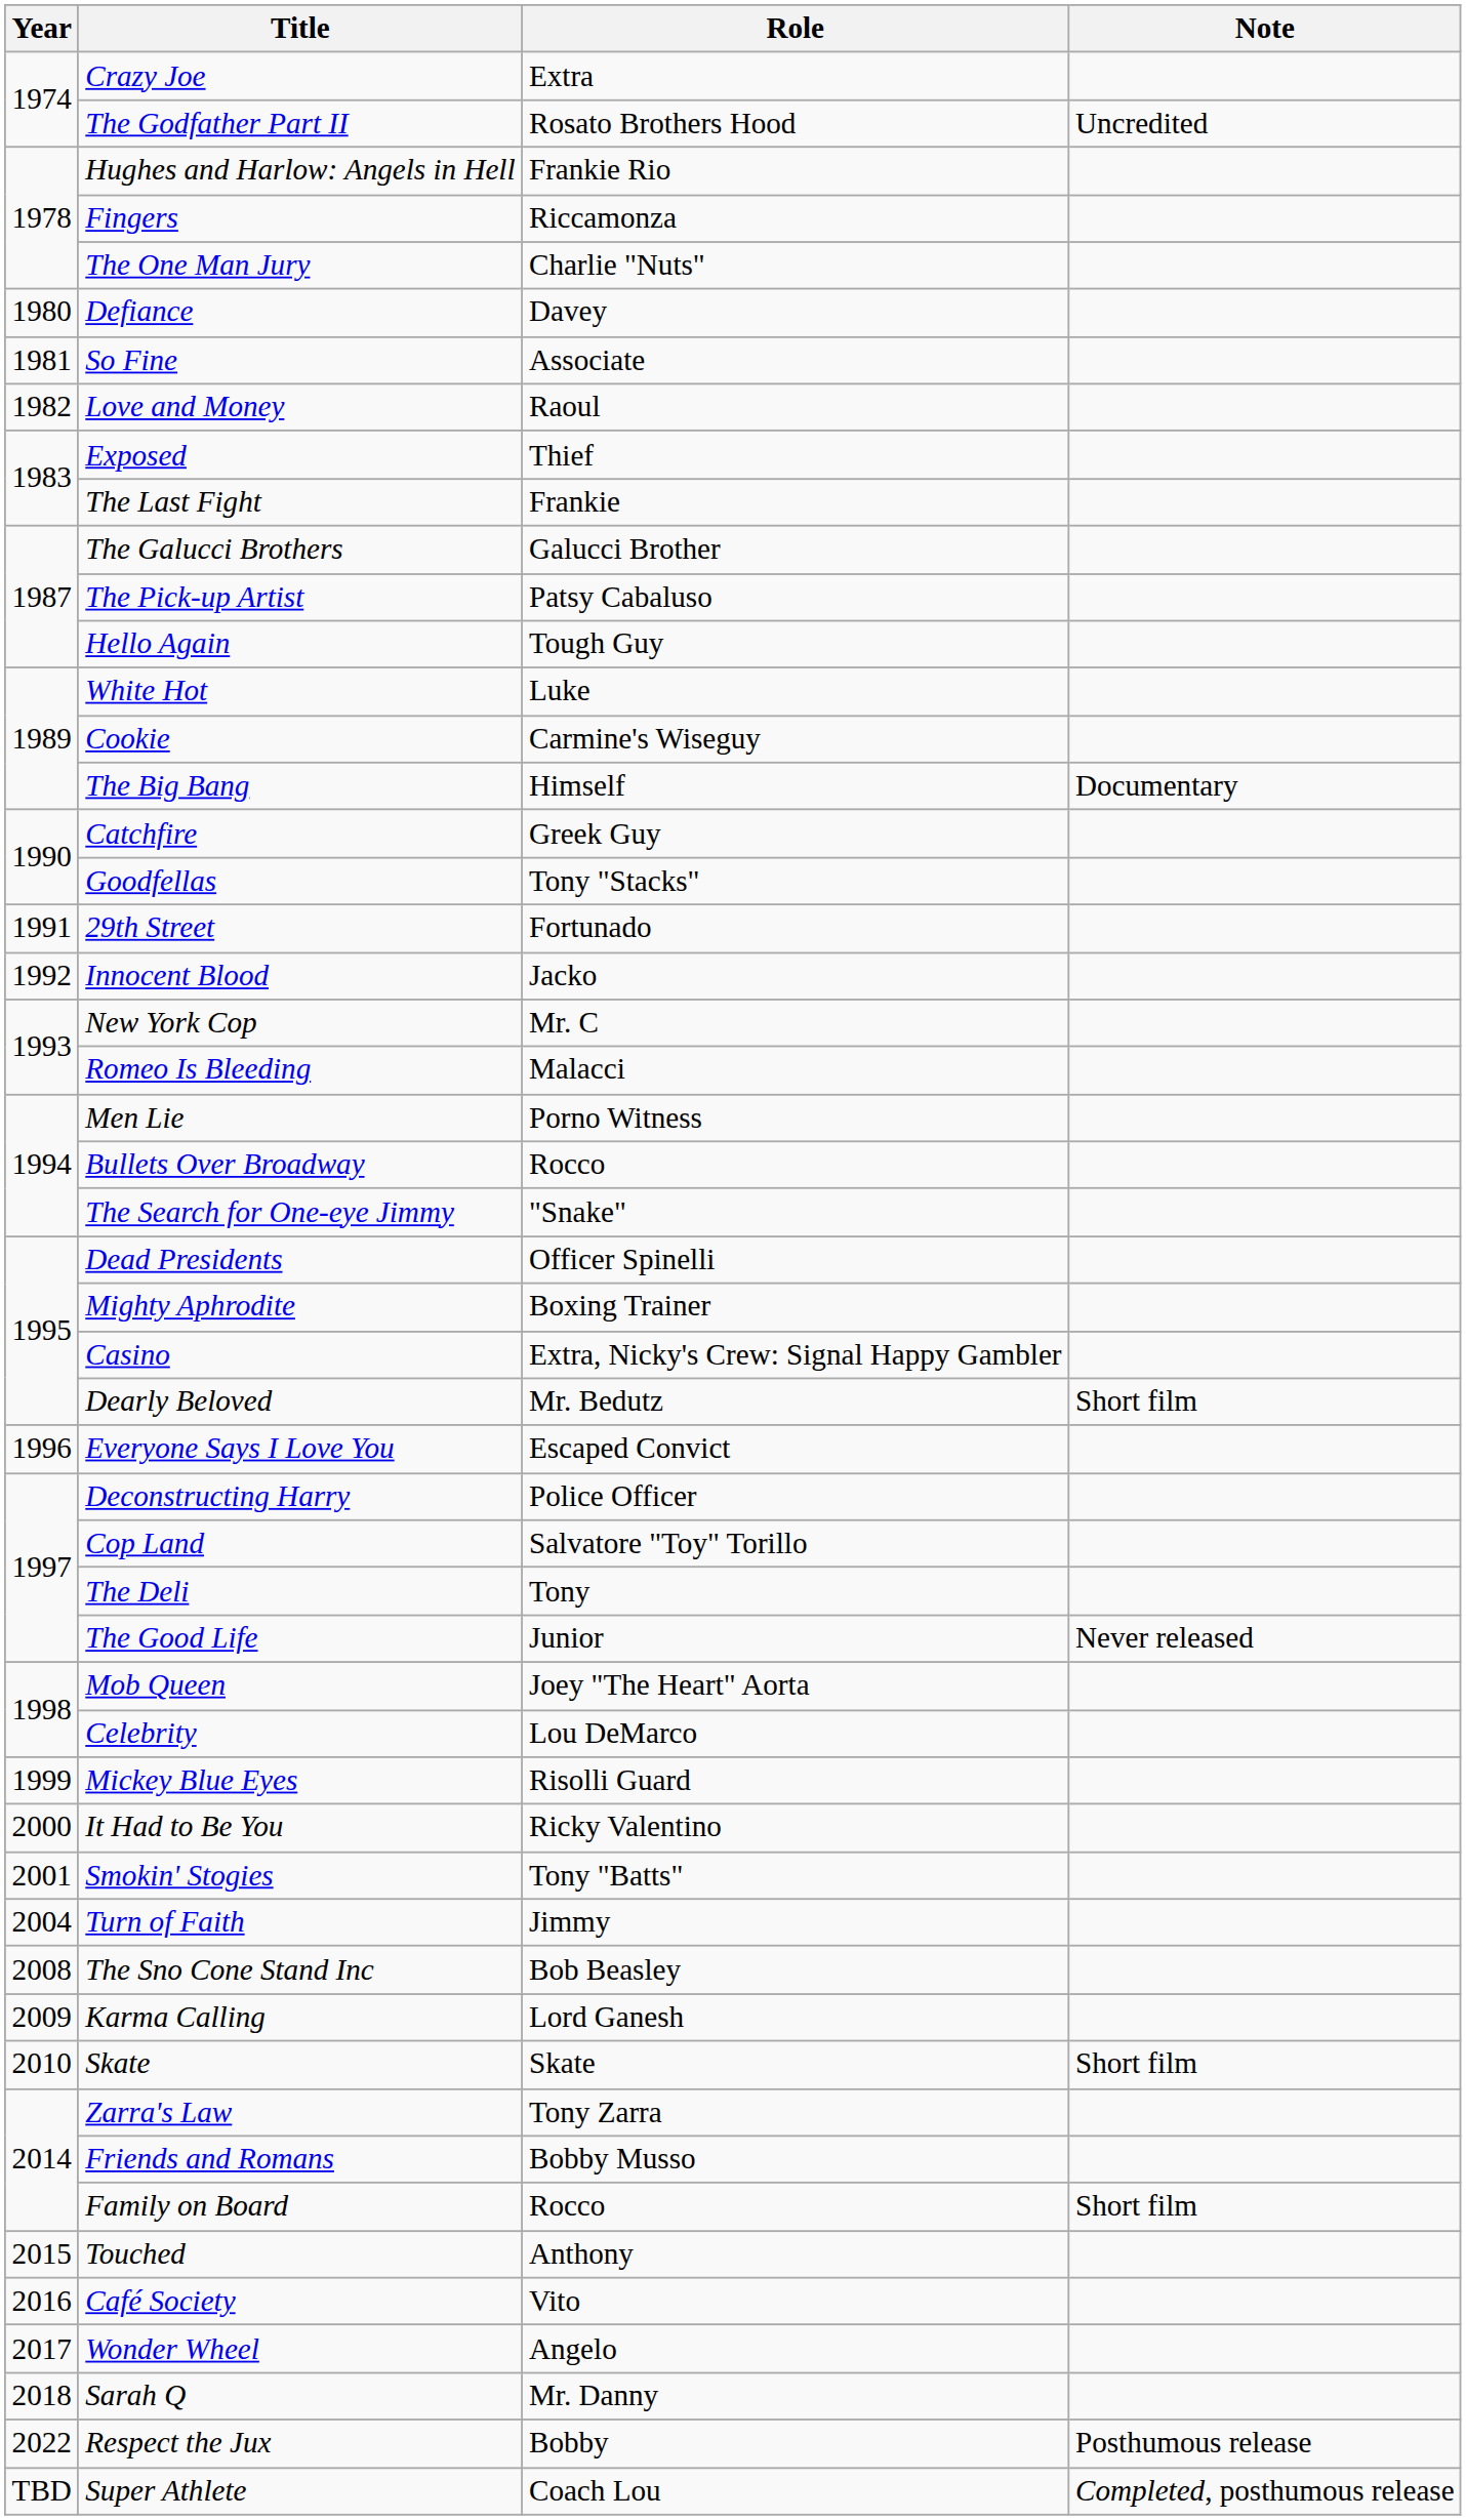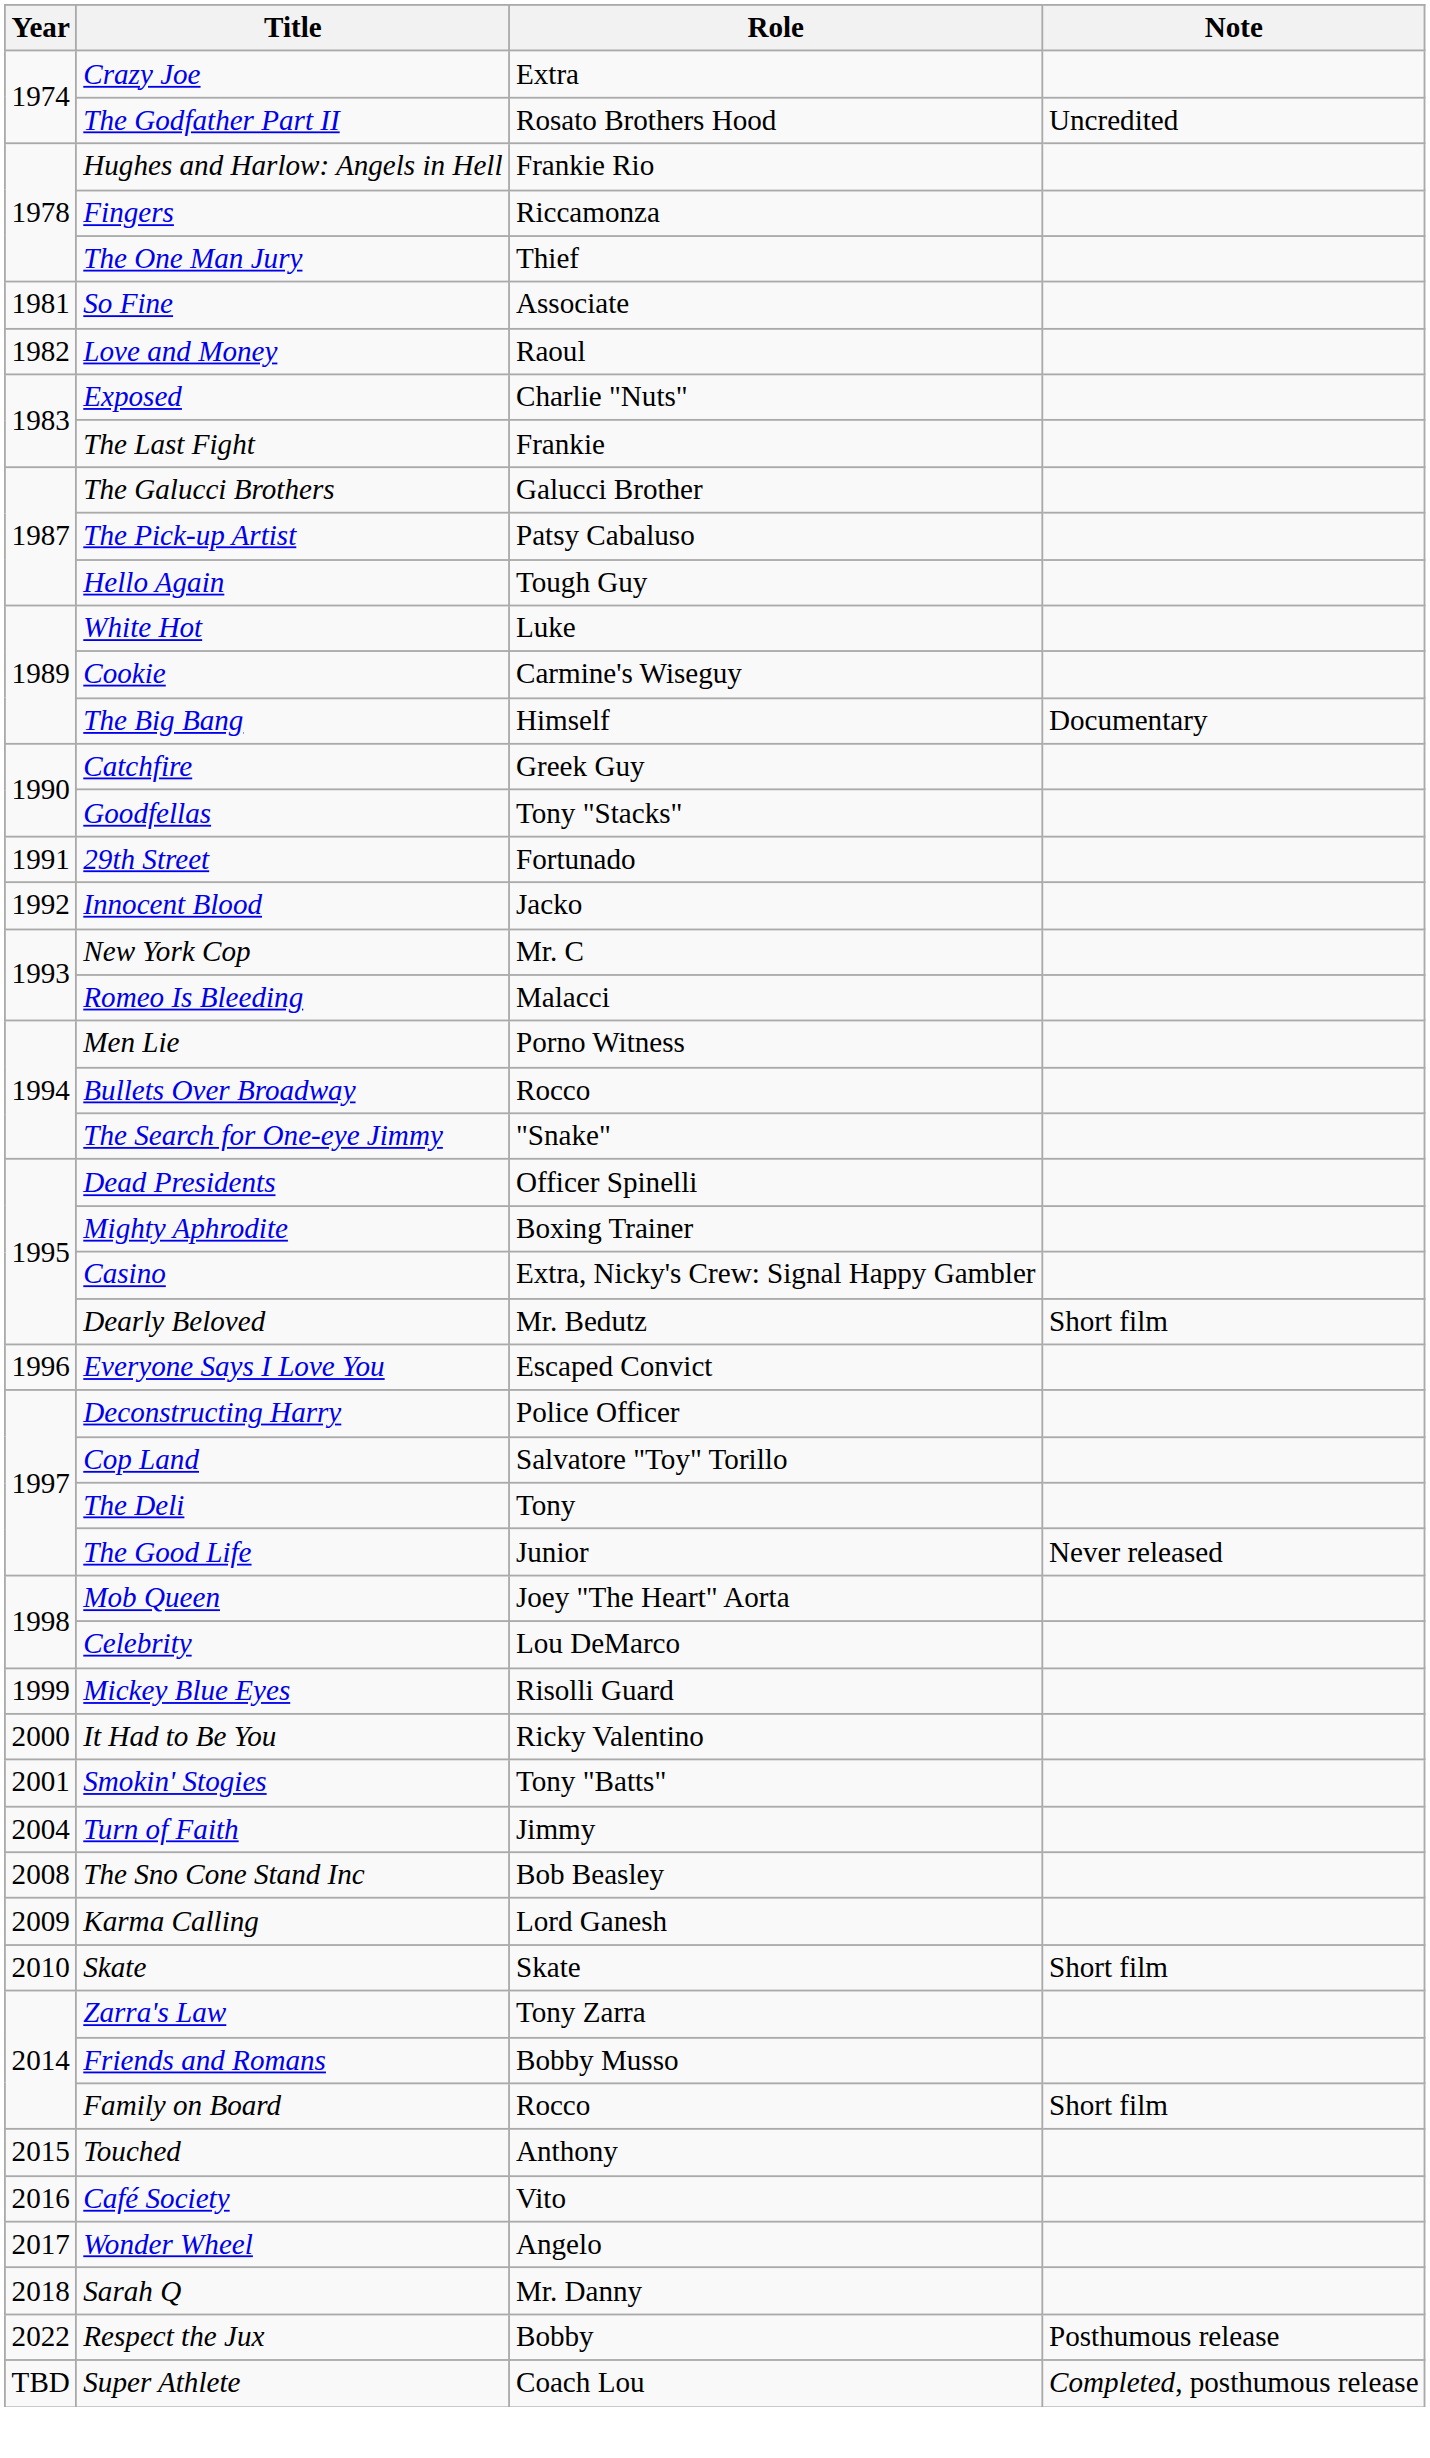The One Man Jury | Role: Charlie "Nuts" -> Thief
- row: 1980 | Defiance | Davey
Exposed | Role: Thief -> Charlie "Nuts"
